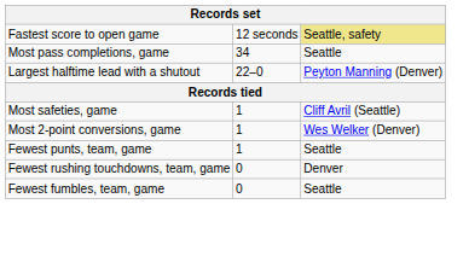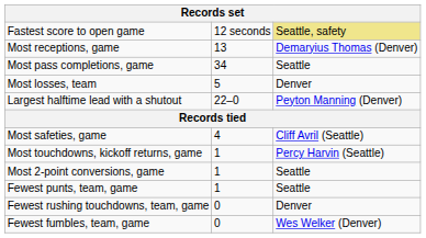+ row: Most receptions, game | 13 | Demaryius Thomas (Denver)
+ row: Most losses, team | 5 | Denver
Most safeties, game | column 2: 1 -> 4
+ row: Most touchdowns, kickoff returns, game | 1 | Percy Harvin (Seattle)
Most 2-point conversions, game | column 3: Wes Welker (Denver) -> Seattle
Fewest fumbles, team, game | column 3: Seattle -> Wes Welker (Denver)
